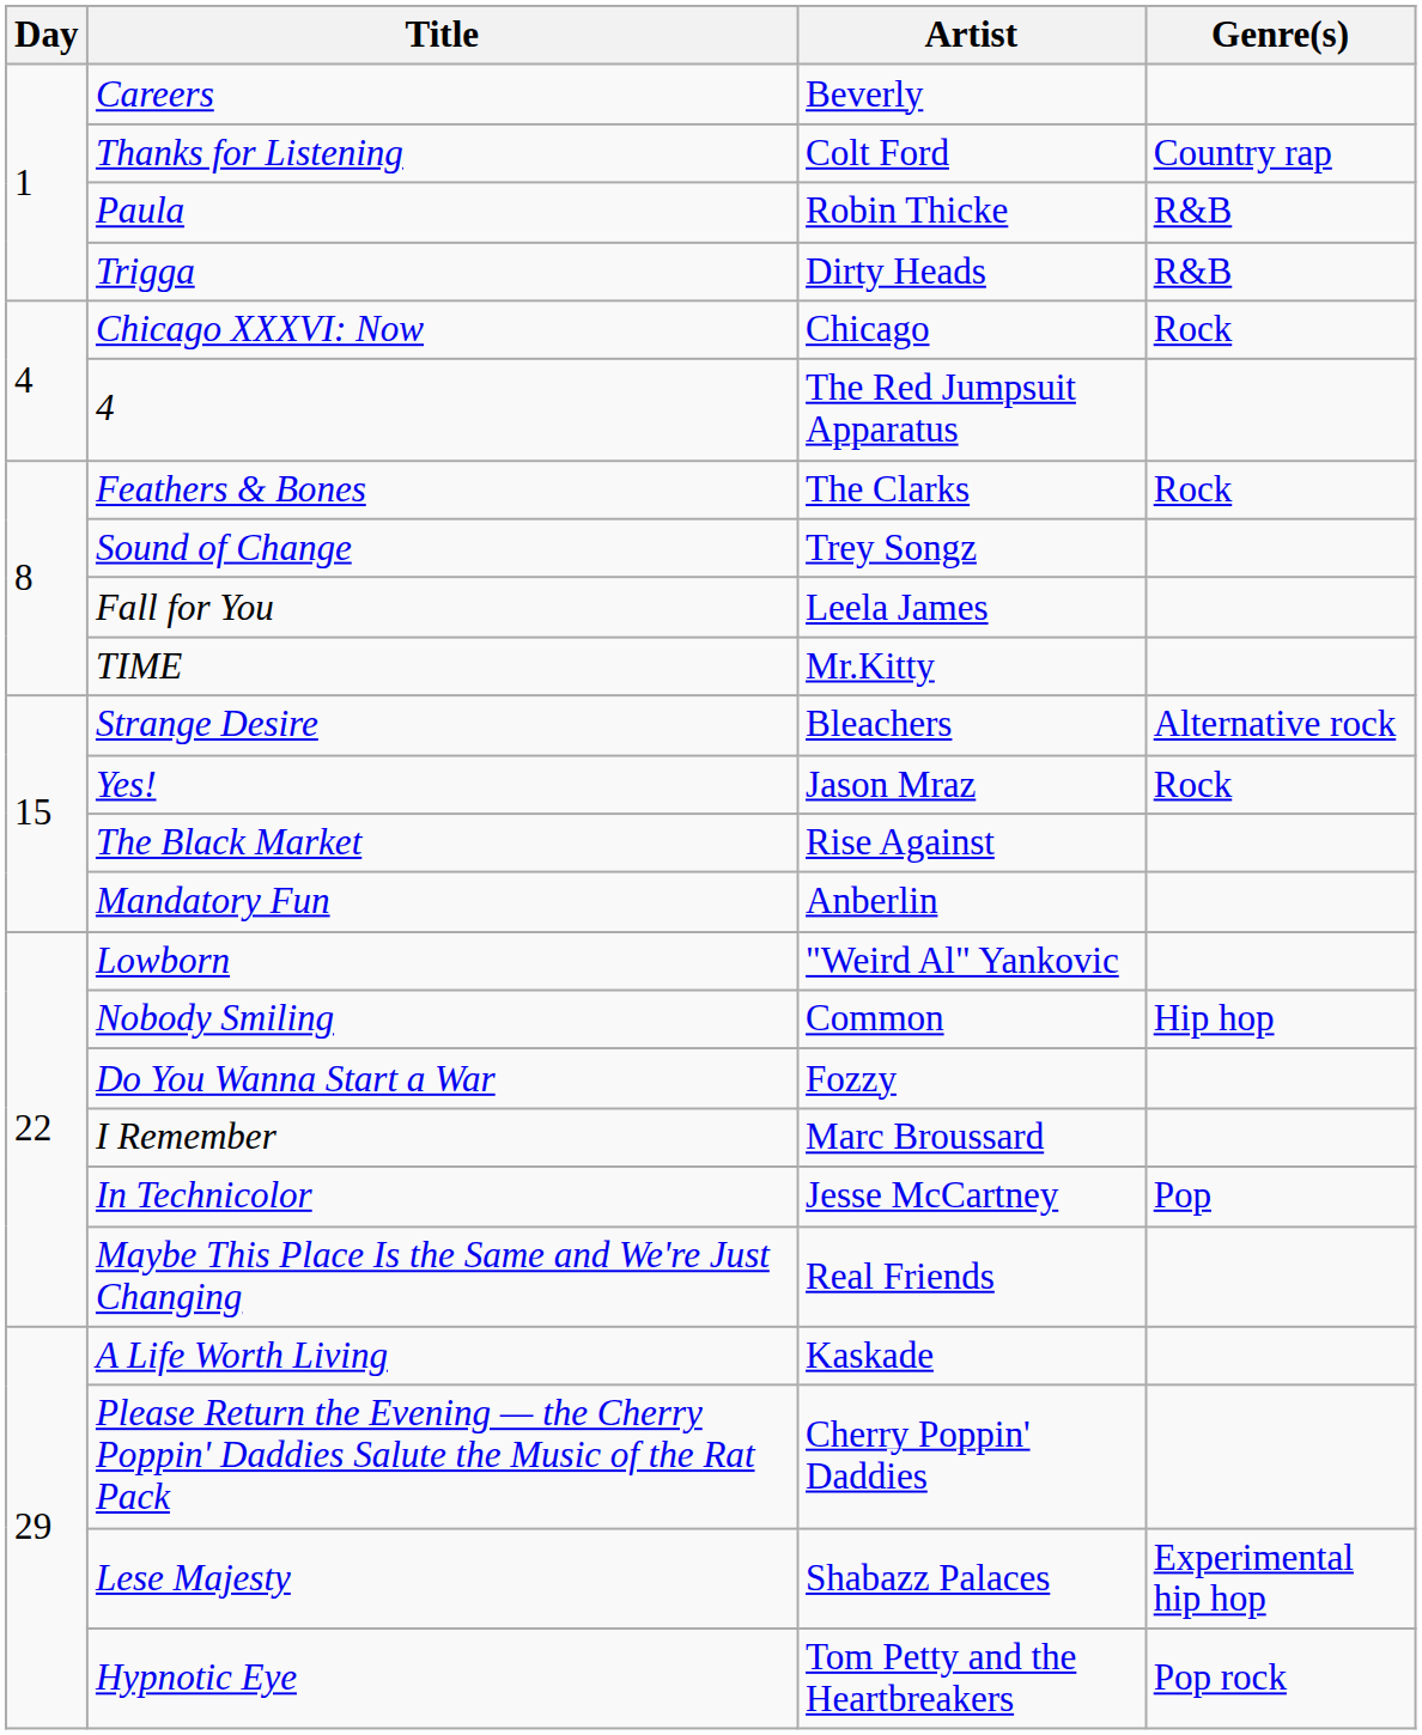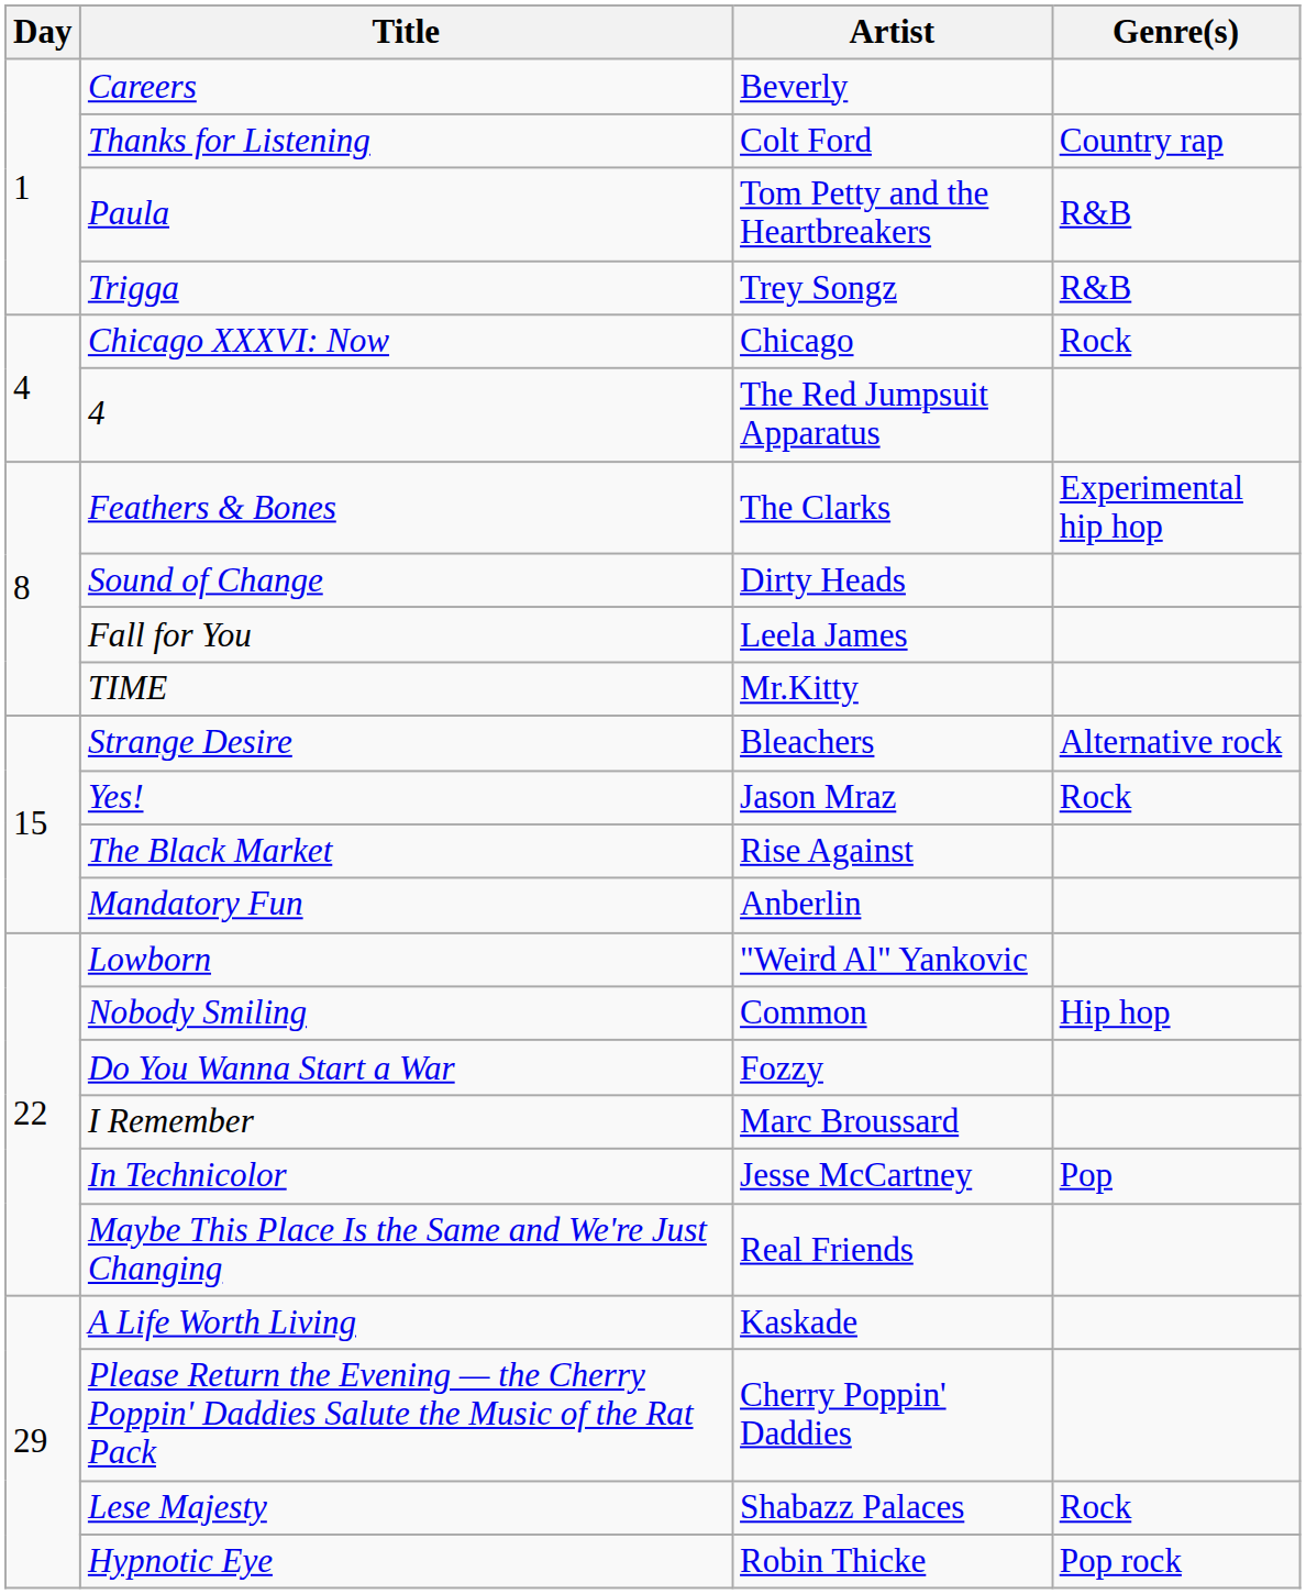Paula | Artist: Robin Thicke -> Tom Petty and the Heartbreakers
Trigga | Artist: Dirty Heads -> Trey Songz
Feathers & Bones | Genre(s): Rock -> Experimental hip hop
Sound of Change | Artist: Trey Songz -> Dirty Heads
Lese Majesty | Genre(s): Experimental hip hop -> Rock
Hypnotic Eye | Artist: Tom Petty and the Heartbreakers -> Robin Thicke
